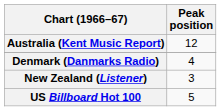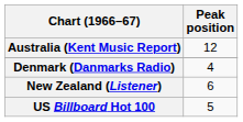New Zealand (Listener) | Peak position: 3 -> 6
